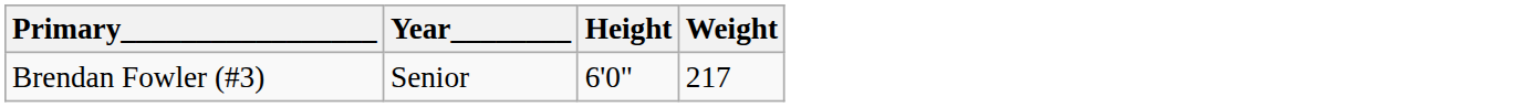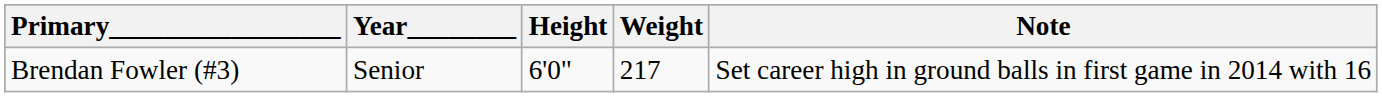+ column: Note | Set career high in ground balls in first game in 2014 with 16
